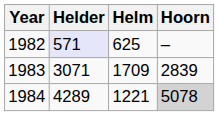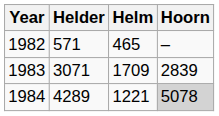1982 | Helder: lavender background -> no background
1982 | Helm: 625 -> 465
